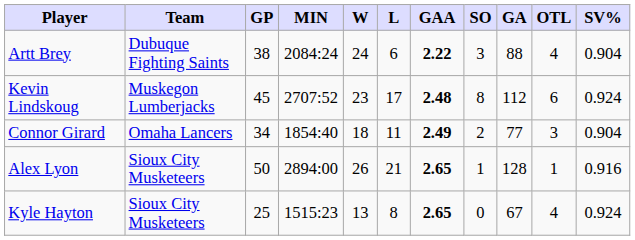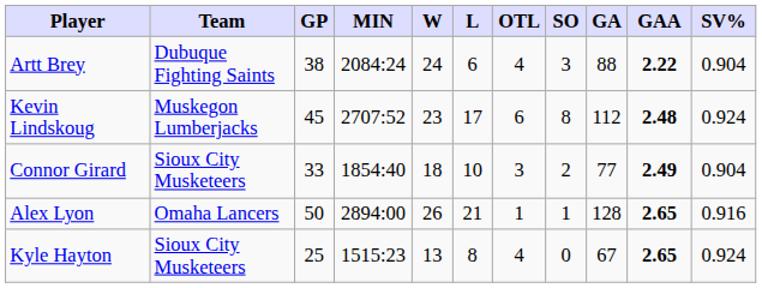columns swapped: OTL <-> GAA
Connor Girard | Team: Omaha Lancers -> Sioux City Musketeers
Connor Girard | GP: 34 -> 33
Connor Girard | L: 11 -> 10
Alex Lyon | Team: Sioux City Musketeers -> Omaha Lancers
